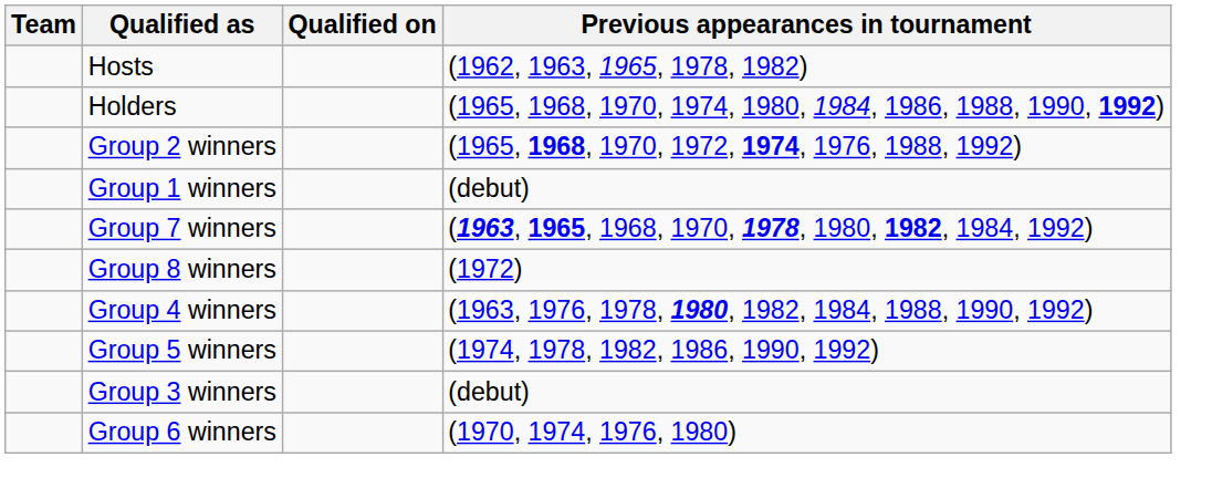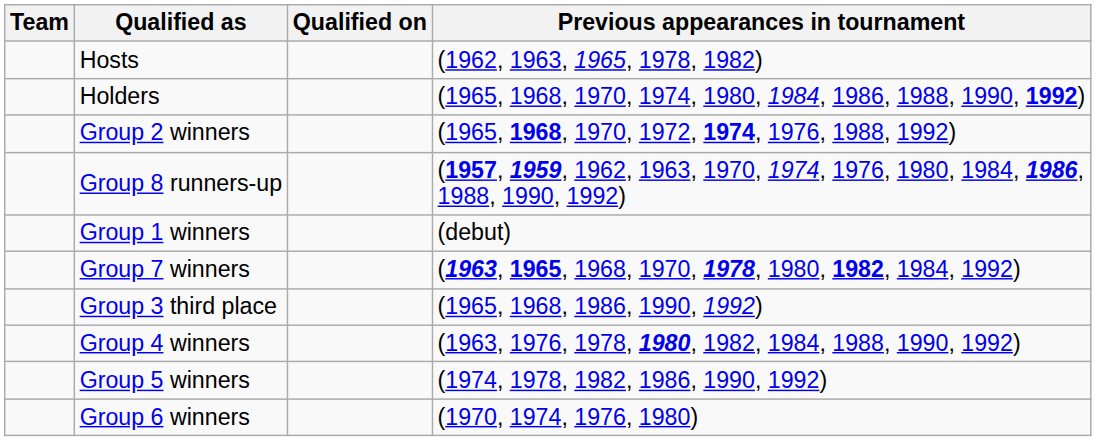+ row: Group 8 runners-up | (1957, 1959, 1962, 1963, 1970, 1974, 1976, 1980, 1984, 1986, 1988, 1990, 1992)
- row: Group 8 winners | (1972)
+ row: Group 3 third place | (1965, 1968, 1986, 1990, 1992)
- row: Group 3 winners | (debut)
